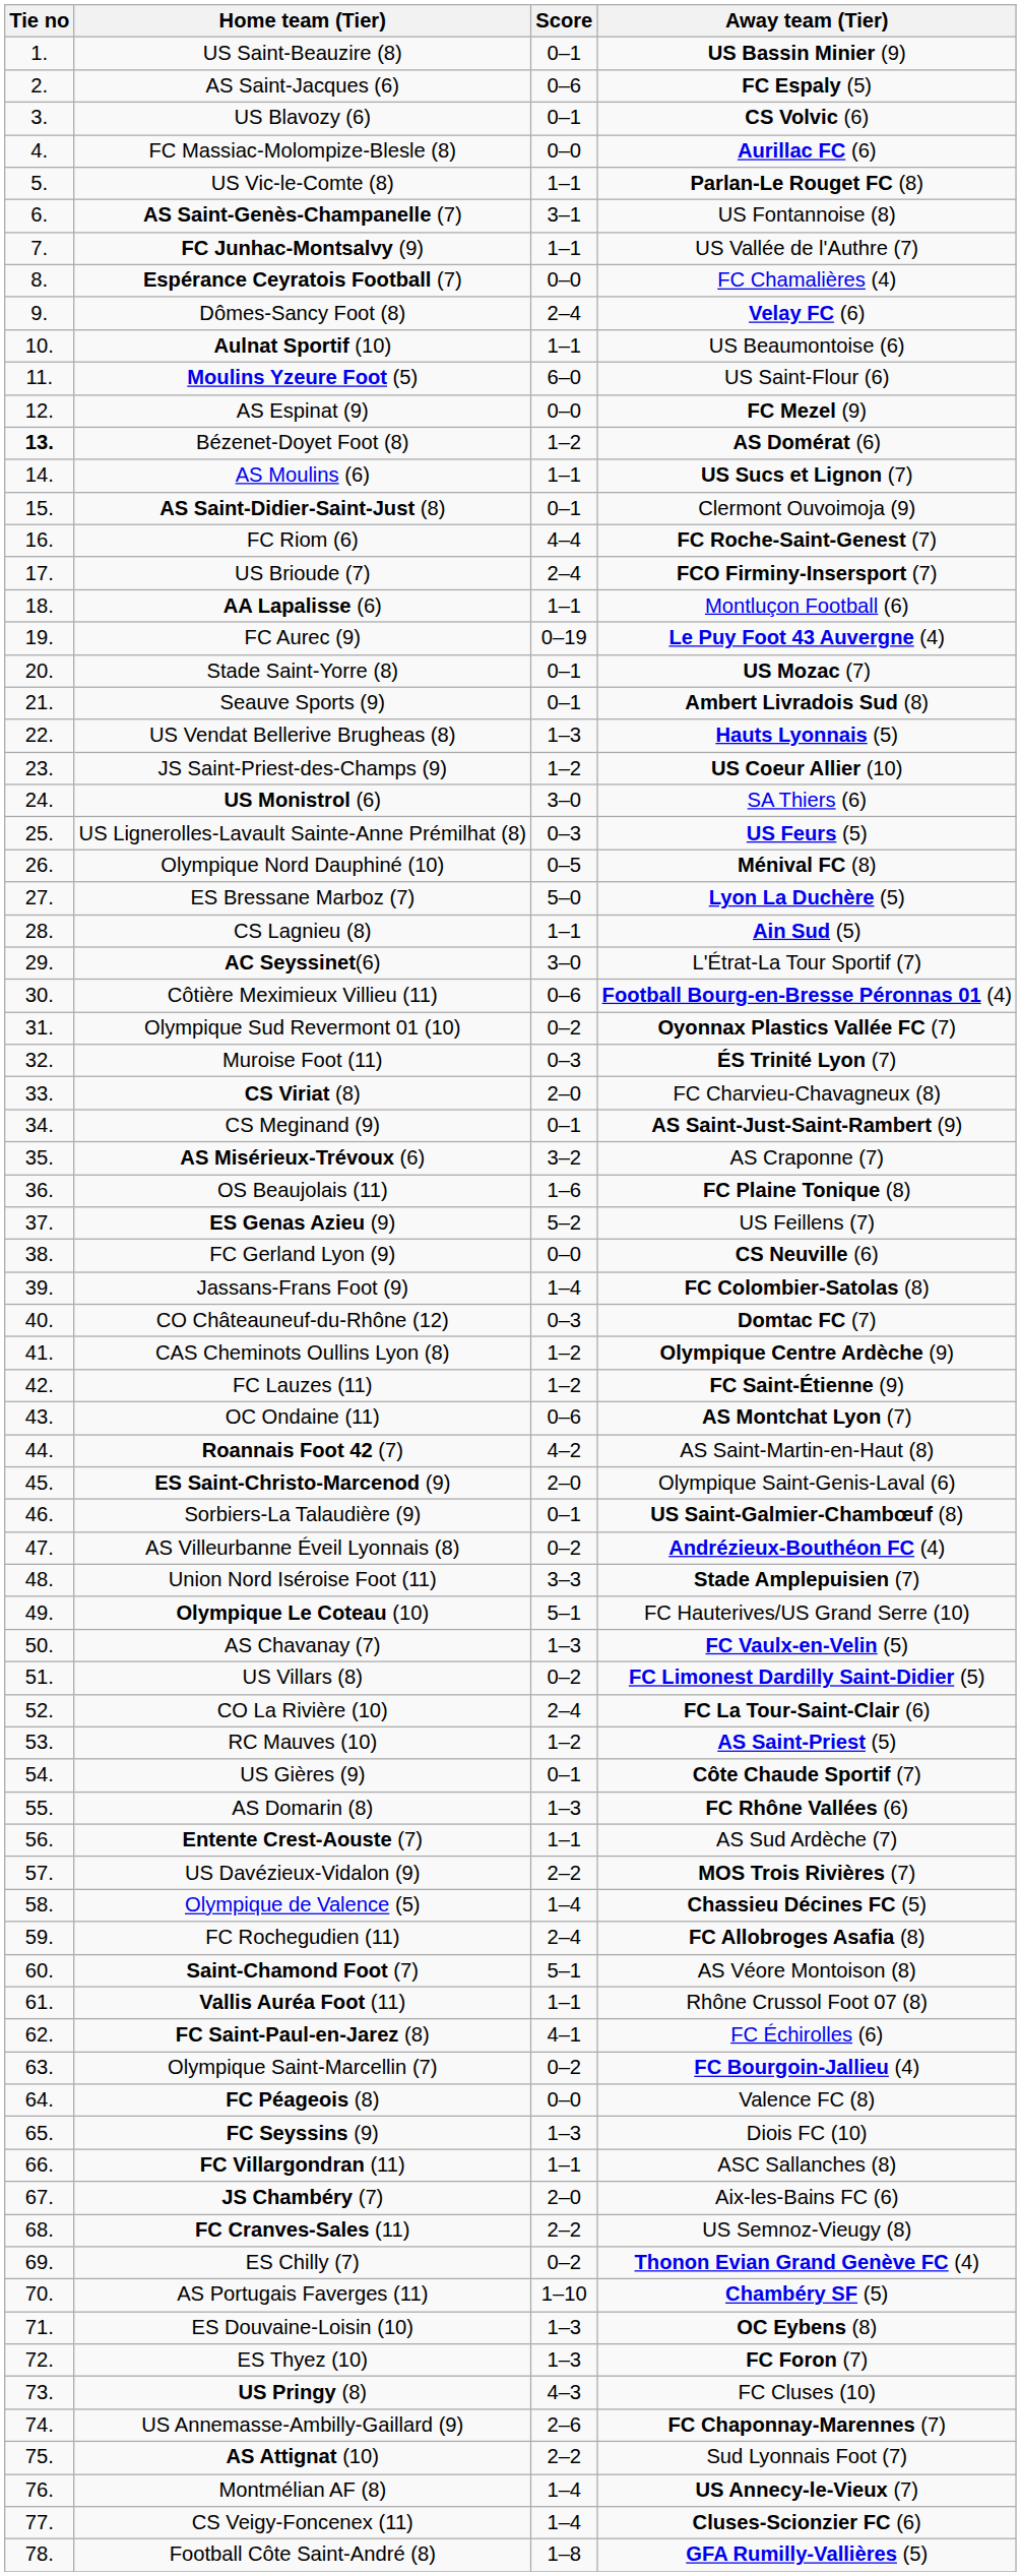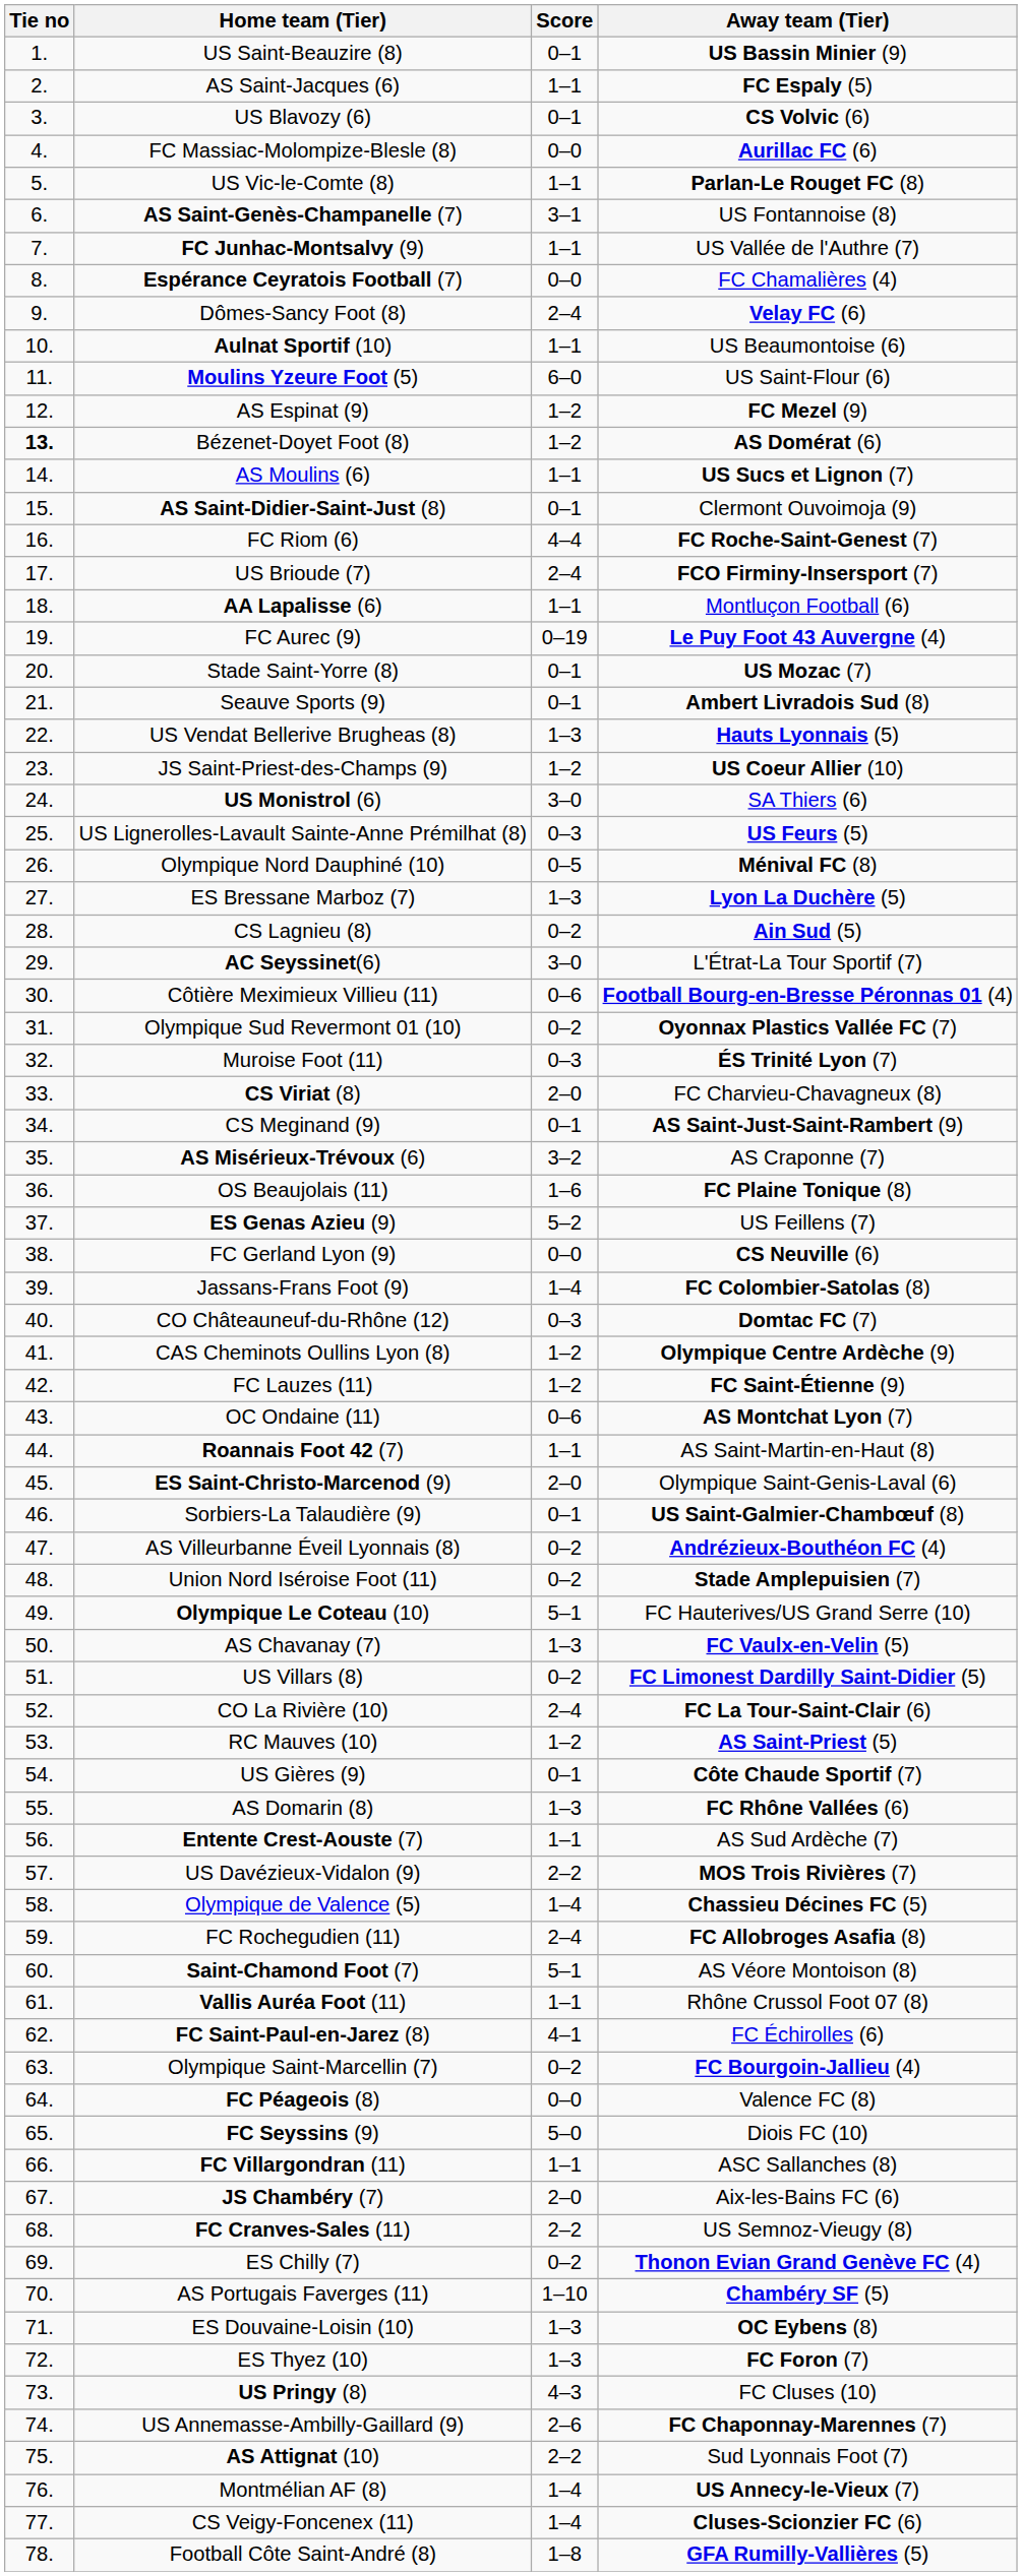AS Saint-Jacques (6) | Score: 0–6 -> 1–1
AS Espinat (9) | Score: 0–0 -> 1–2
ES Bressane Marboz (7) | Score: 5–0 -> 1–3
CS Lagnieu (8) | Score: 1–1 -> 0–2
Roannais Foot 42 (7) | Score: 4–2 -> 1–1
Union Nord Iséroise Foot (11) | Score: 3–3 -> 0–2
FC Seyssins (9) | Score: 1–3 -> 5–0
